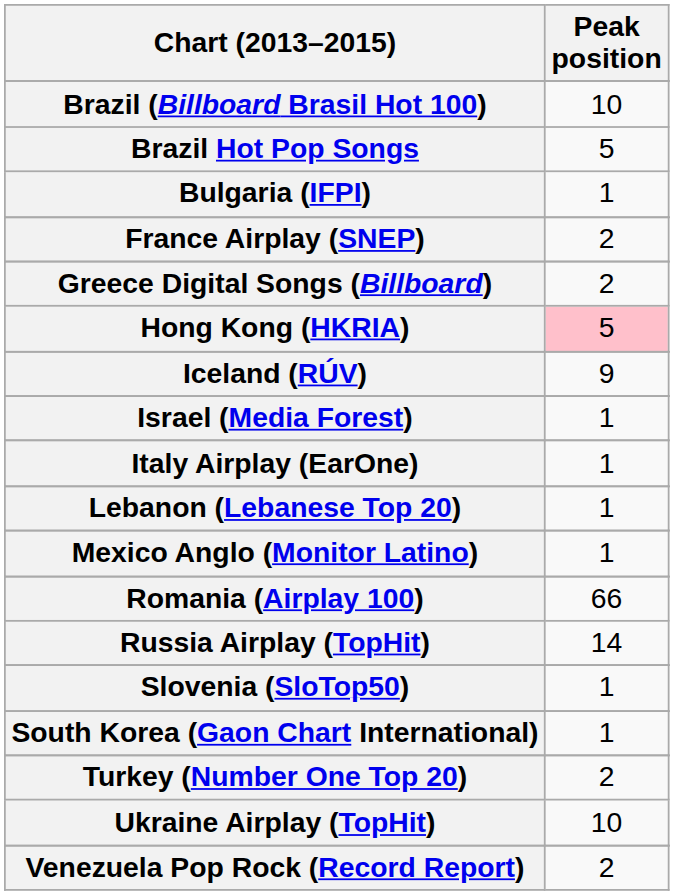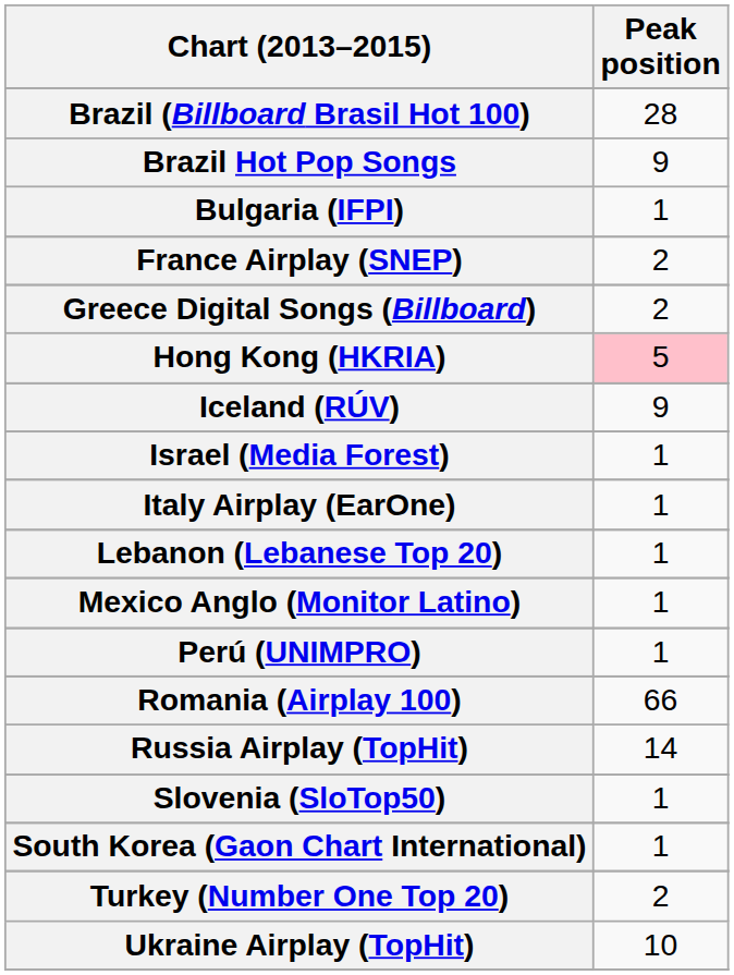Brazil (Billboard Brasil Hot 100) | Peak position: 10 -> 28
Brazil Hot Pop Songs | Peak position: 5 -> 9
+ row: Perú (UNIMPRO) | 1
- row: Venezuela Pop Rock (Record Report) | 2
